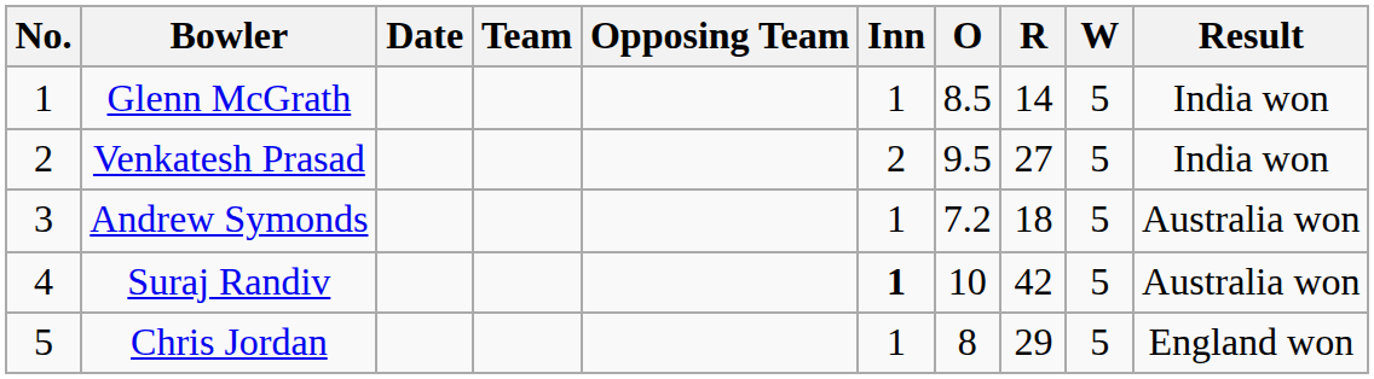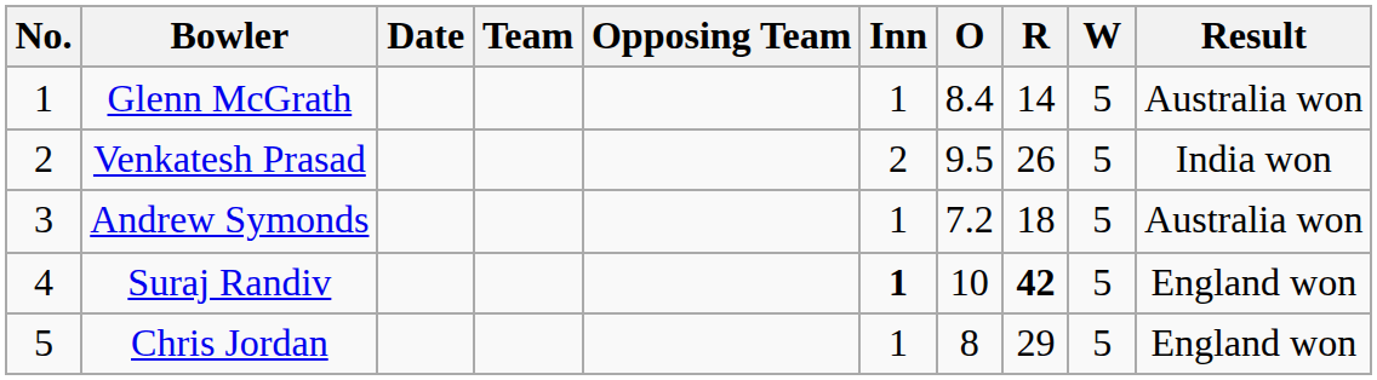Glenn McGrath | O: 8.5 -> 8.4
Glenn McGrath | Result: India won -> Australia won
Venkatesh Prasad | R: 27 -> 26
Suraj Randiv | R: normal -> bold
Suraj Randiv | Result: Australia won -> England won
